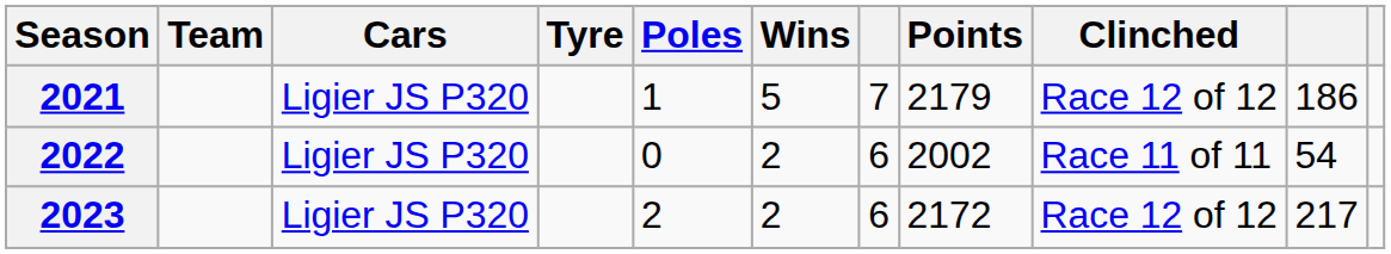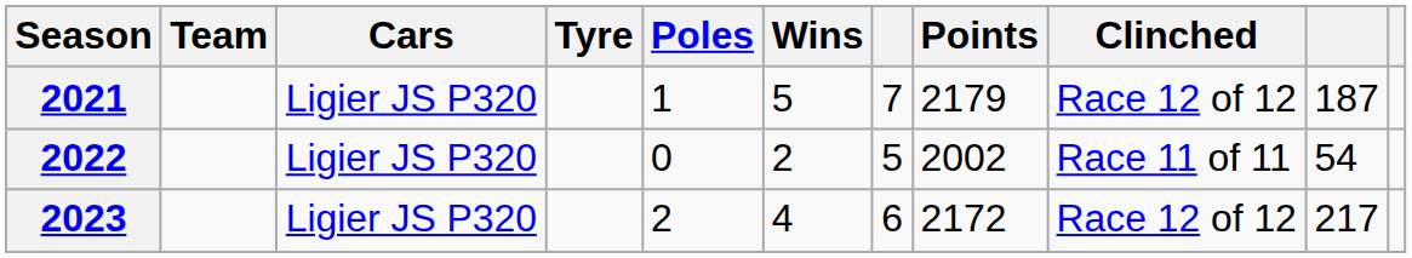2021 | column 10: 186 -> 187
2022 | column 7: 6 -> 5
2023 | Wins: 2 -> 4
